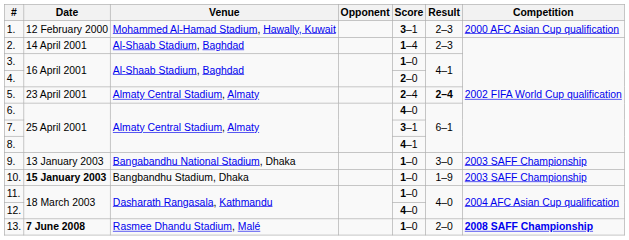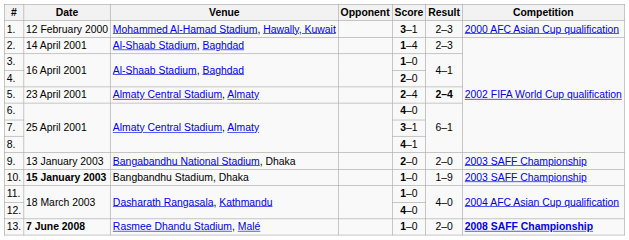9. | Score: 1–0 -> 2–0
9. | Result: 3–0 -> 2–0
